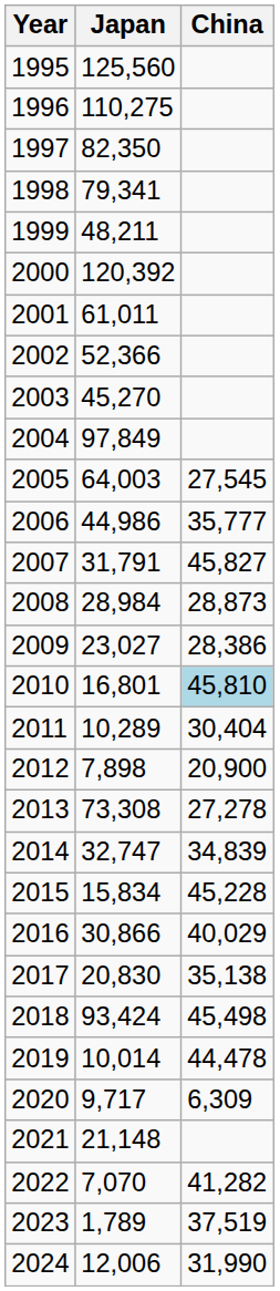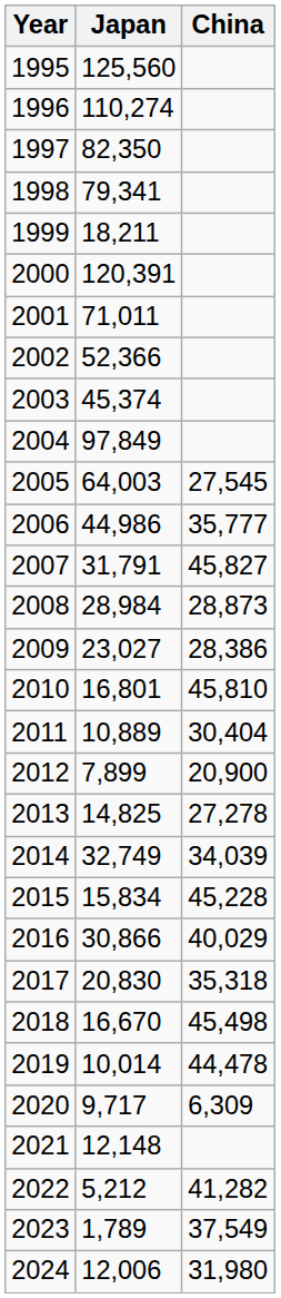1996 | Japan: 110,275 -> 110,274
1999 | Japan: 48,211 -> 18,211
2000 | Japan: 120,392 -> 120,391
2001 | Japan: 61,011 -> 71,011
2003 | Japan: 45,270 -> 45,374
2010 | China: lightblue background -> no background
2011 | Japan: 10,289 -> 10,889
2012 | Japan: 7,898 -> 7,899
2013 | Japan: 73,308 -> 14,825
2014 | Japan: 32,747 -> 32,749
2014 | China: 34,839 -> 34,039
2017 | China: 35,138 -> 35,318
2018 | Japan: 93,424 -> 16,670
2021 | Japan: 21,148 -> 12,148
2022 | Japan: 7,070 -> 5,212
2023 | China: 37,519 -> 37,549
2024 | China: 31,990 -> 31,980
